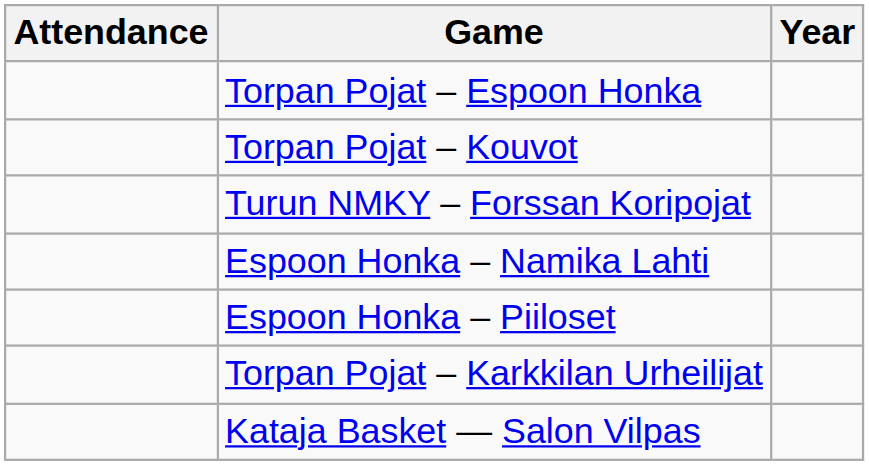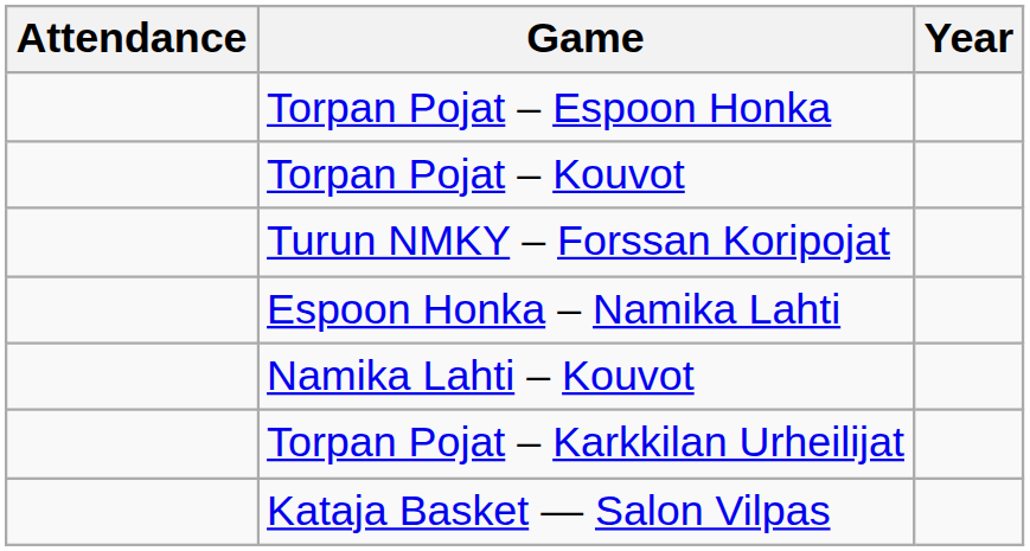- row: Espoon Honka – Piiloset
+ row: Namika Lahti – Kouvot
